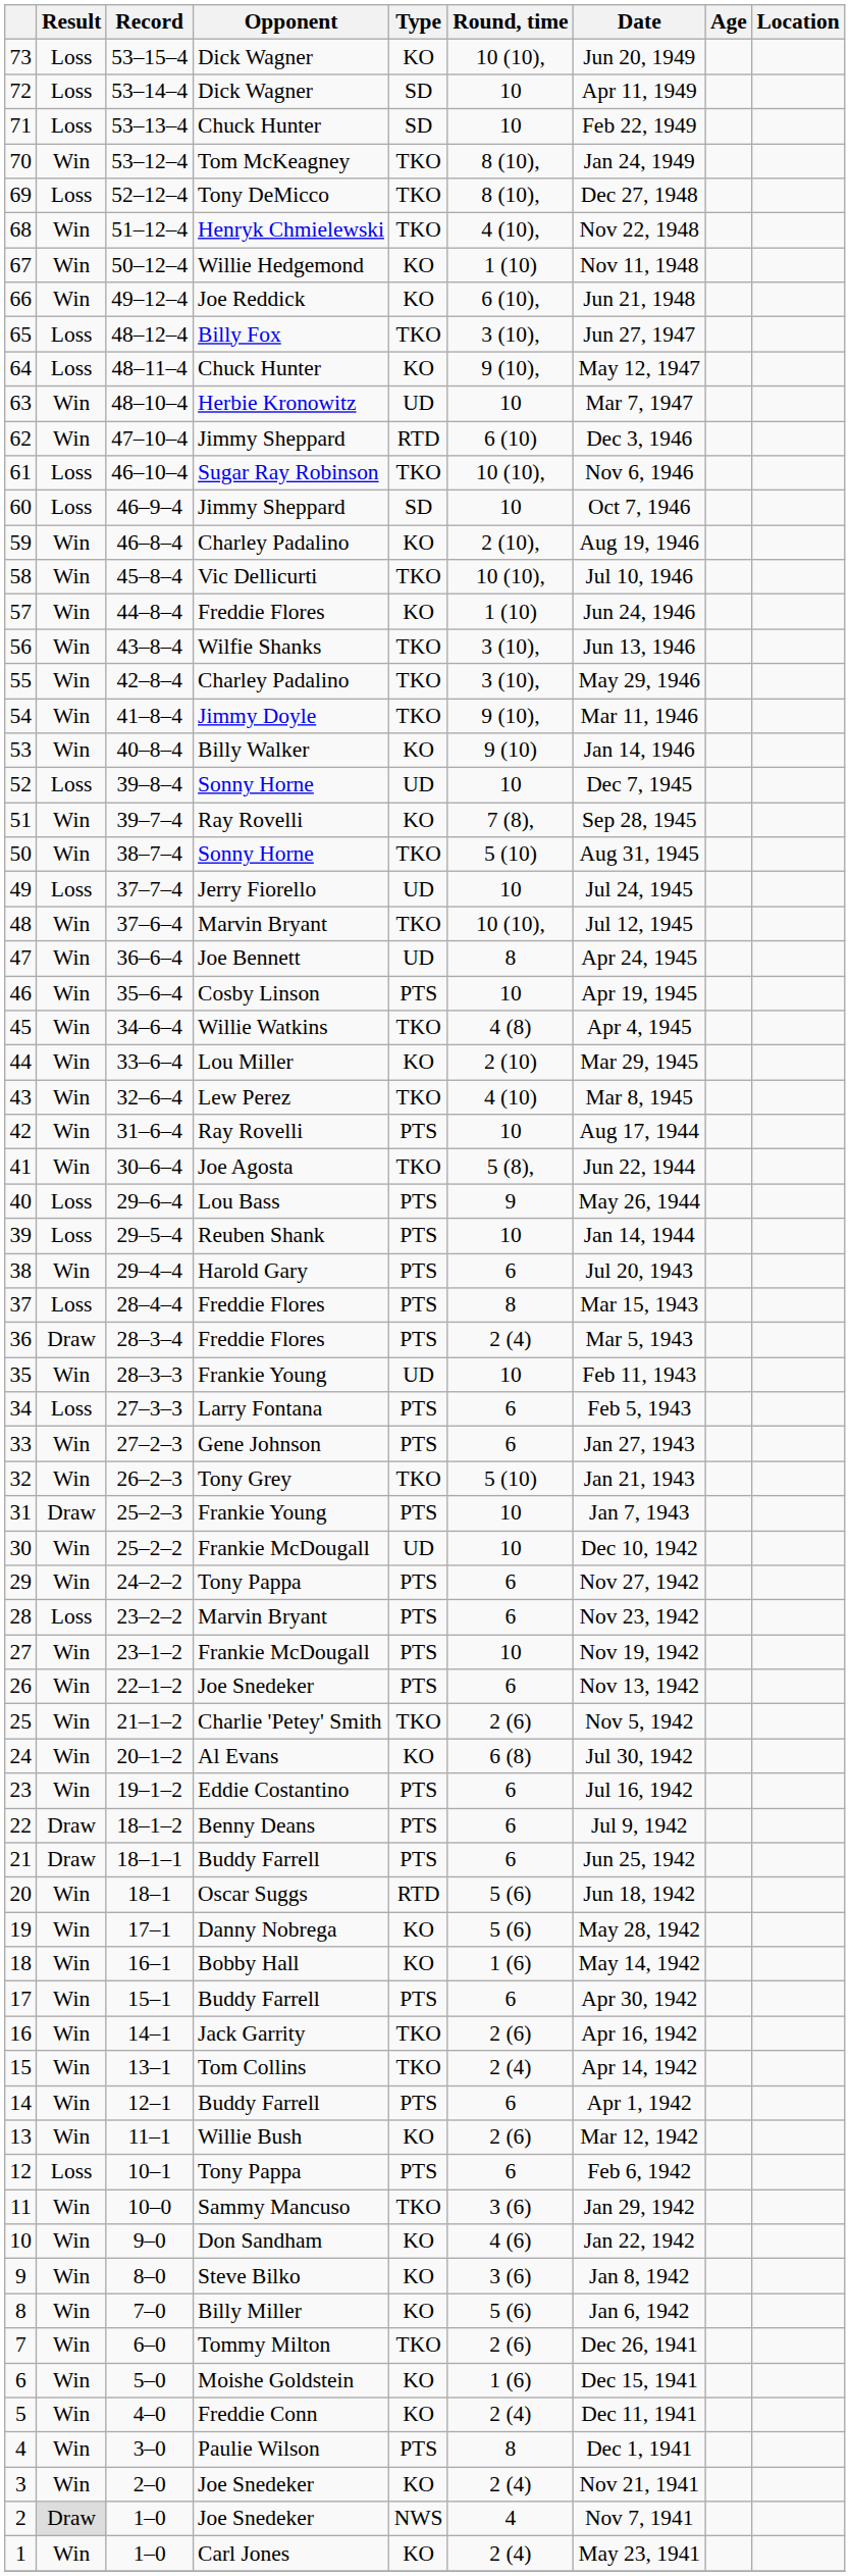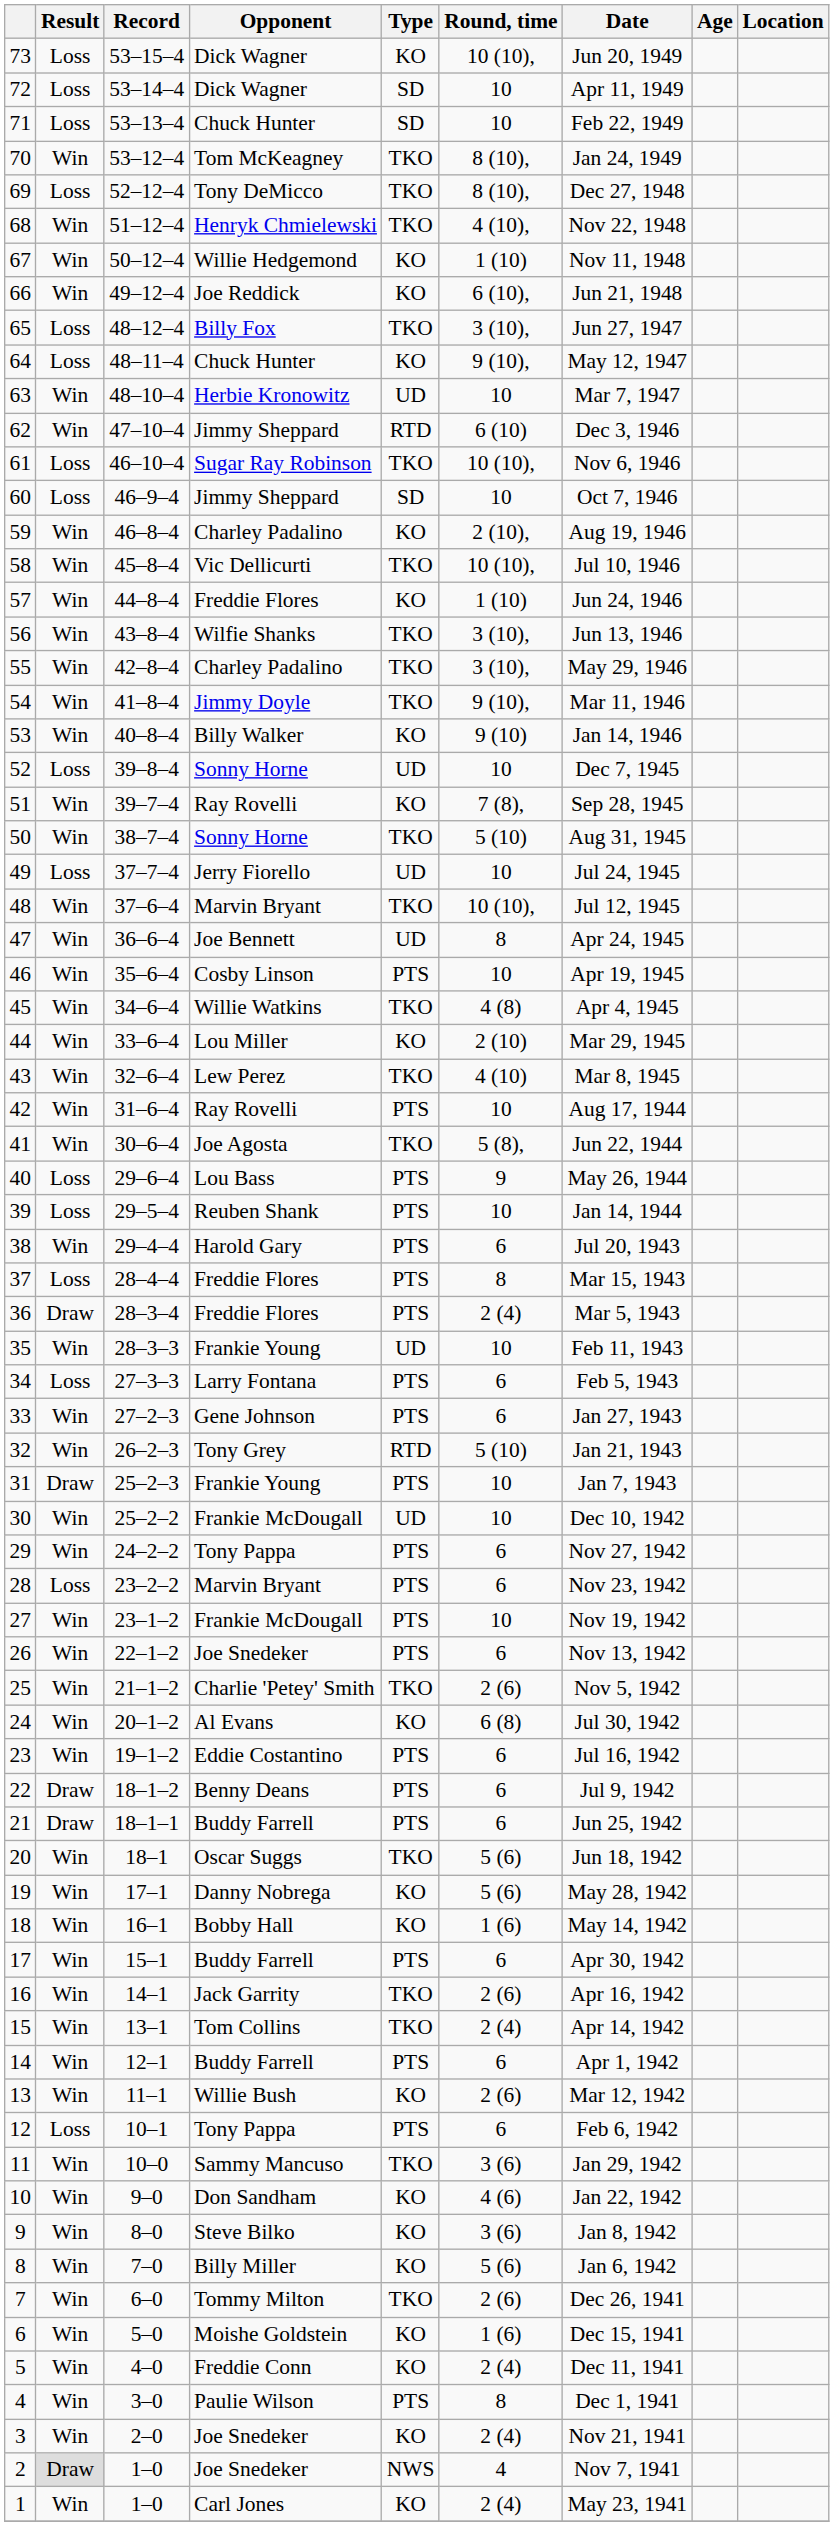32 | Type: TKO -> RTD
20 | Type: RTD -> TKO
